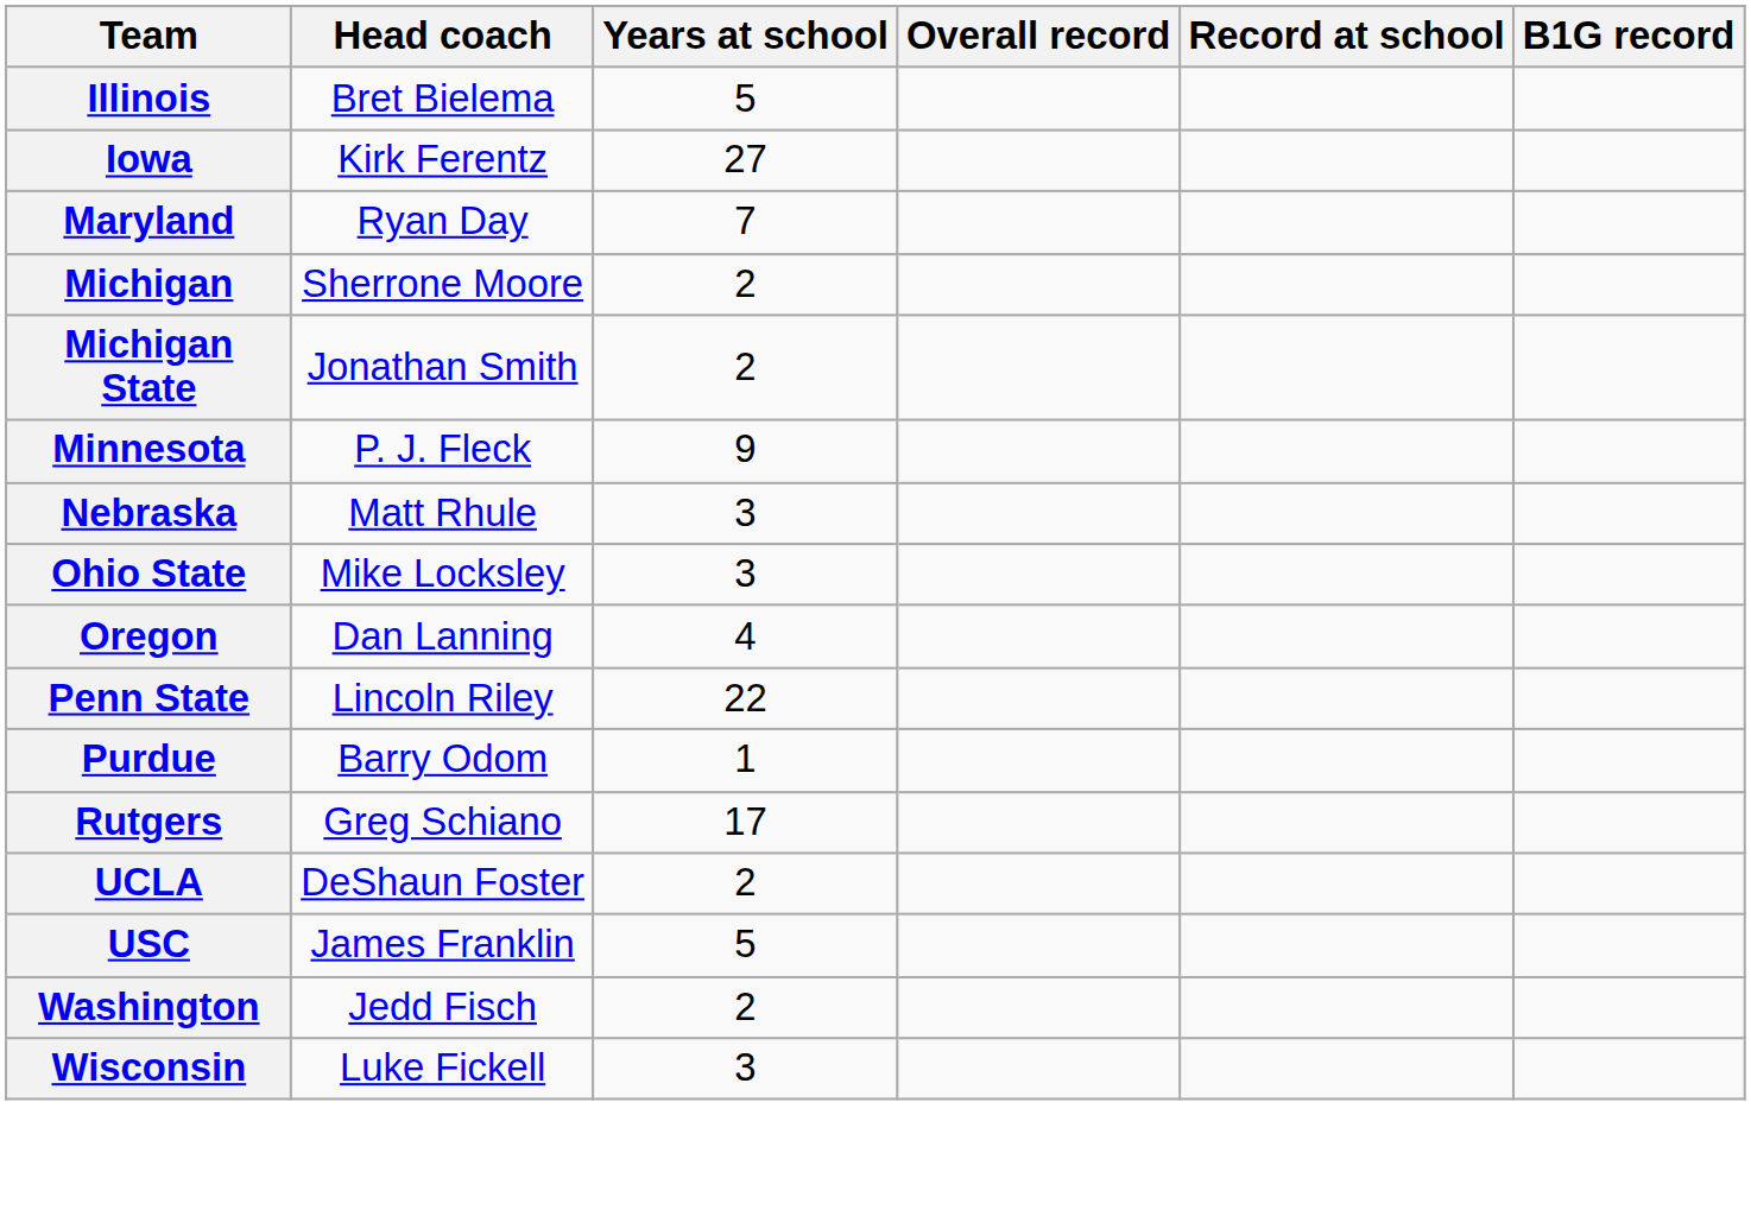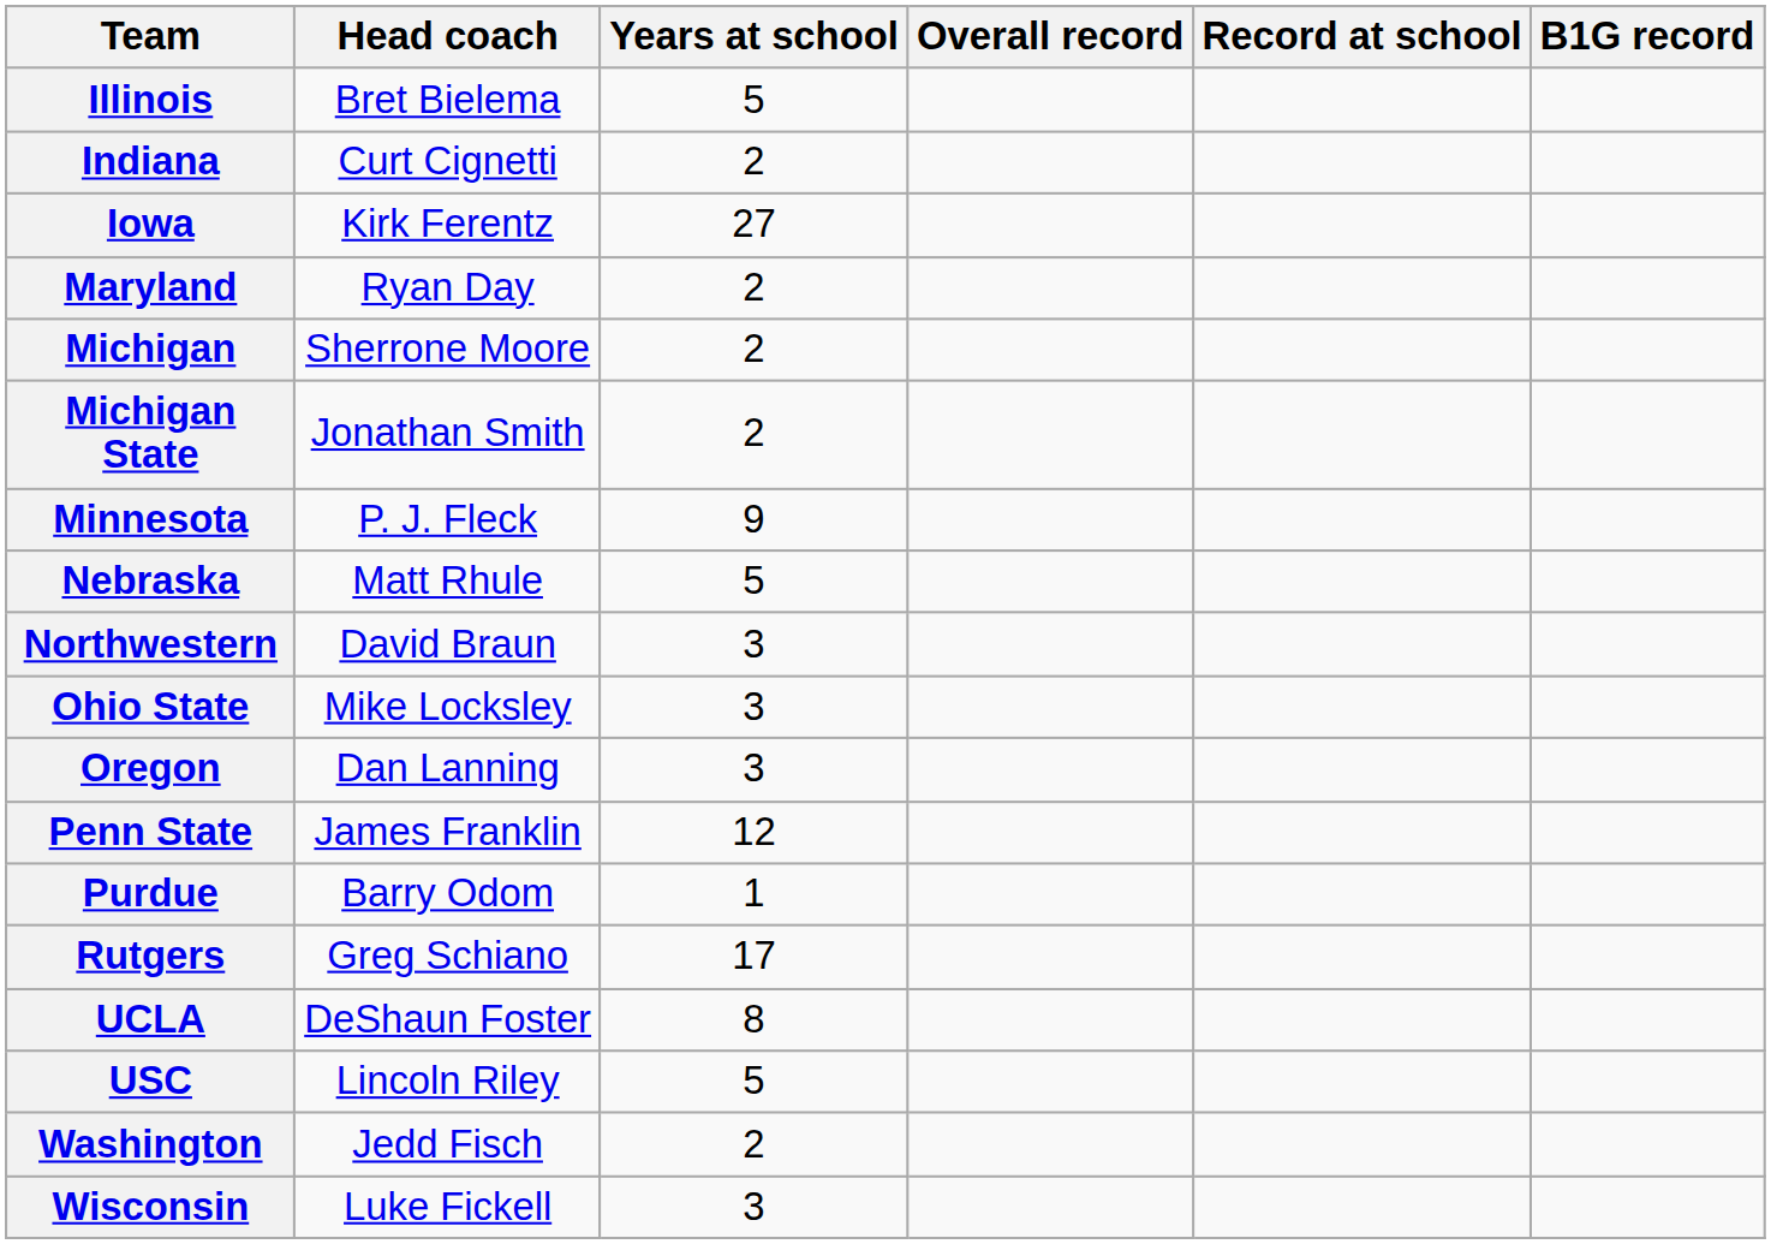+ row: Indiana | Curt Cignetti | 2
Maryland | Years at school: 7 -> 2
Nebraska | Years at school: 3 -> 5
+ row: Northwestern | David Braun | 3
Oregon | Years at school: 4 -> 3
Penn State | Head coach: Lincoln Riley -> James Franklin
Penn State | Years at school: 22 -> 12
UCLA | Years at school: 2 -> 8
USC | Head coach: James Franklin -> Lincoln Riley
